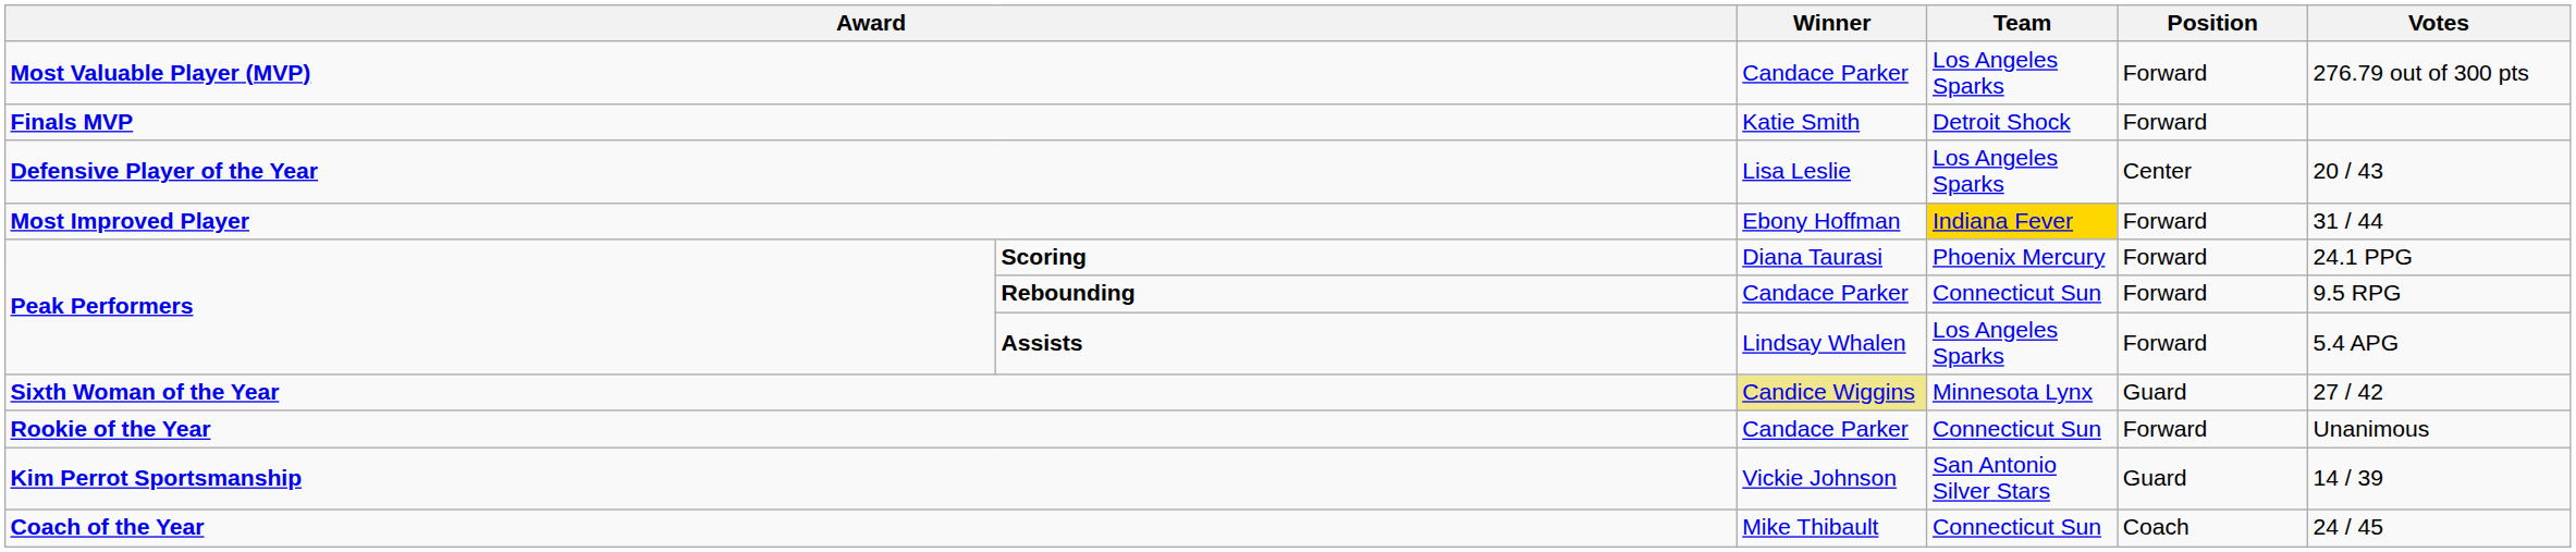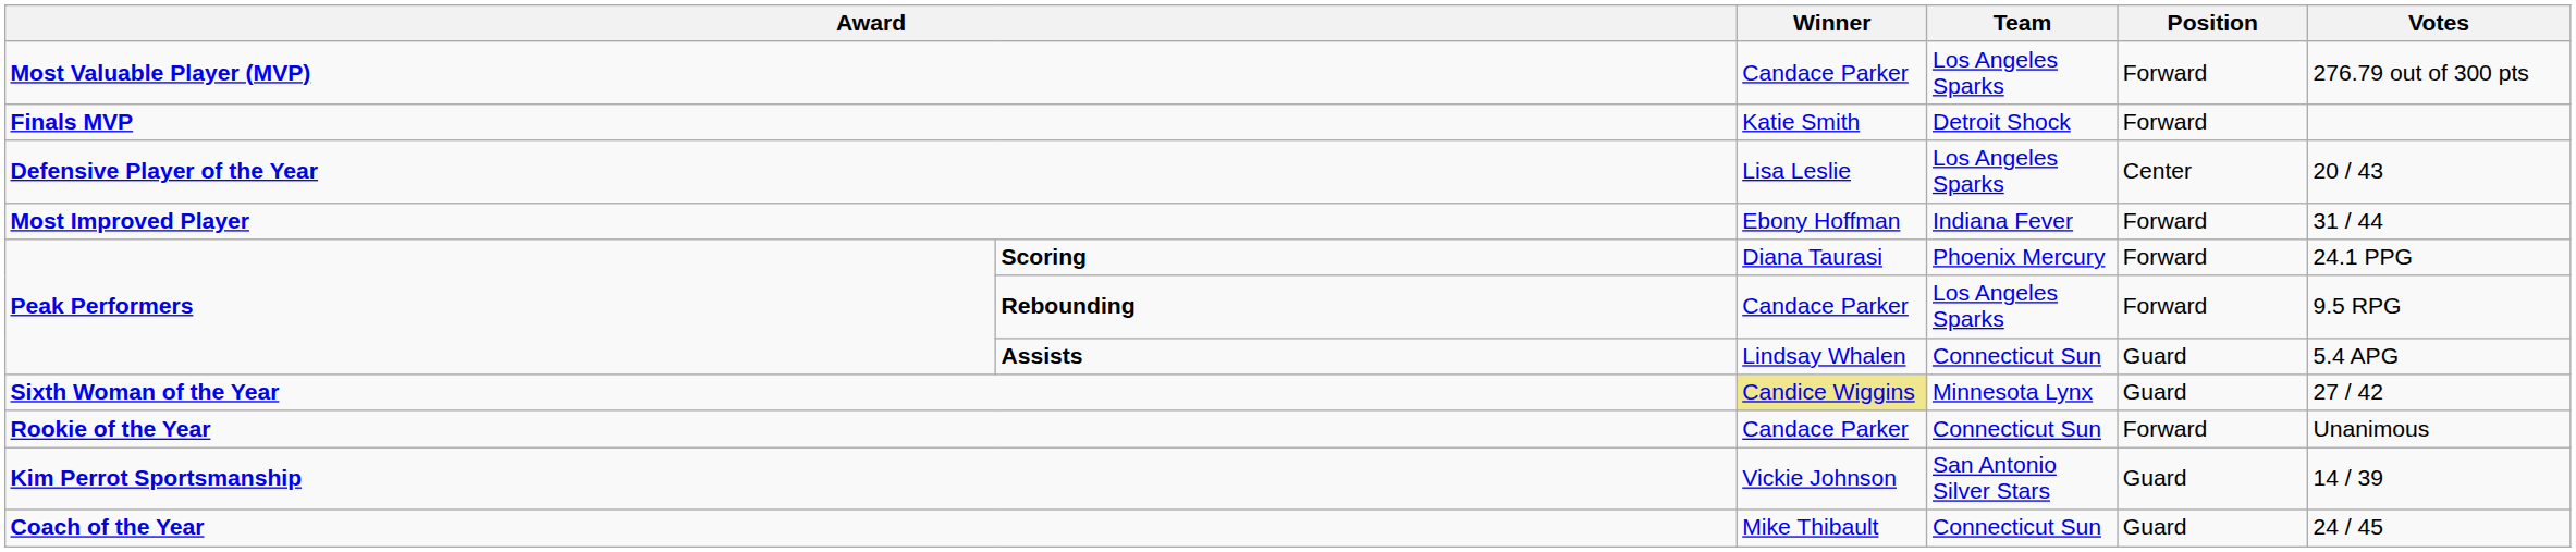Most Improved Player | Team: gold background -> no background
Rebounding | Team: Connecticut Sun -> Los Angeles Sparks
Assists | Team: Los Angeles Sparks -> Connecticut Sun
Assists | Position: Forward -> Guard
Coach of the Year | Position: Coach -> Guard
